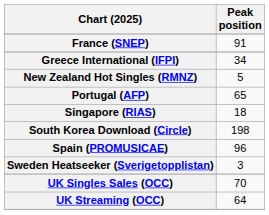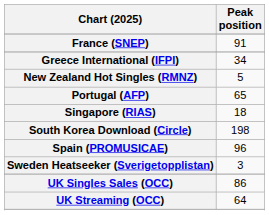UK Singles Sales (OCC) | Peak position: 70 -> 86
